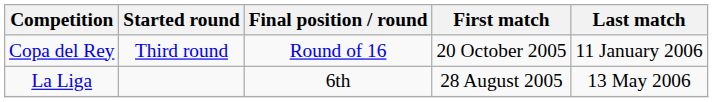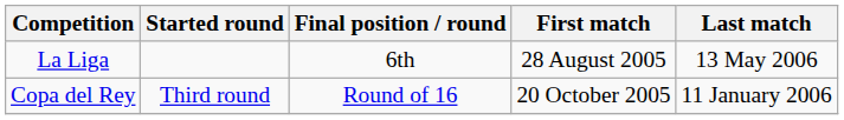rows swapped: La Liga <-> Copa del Rey
